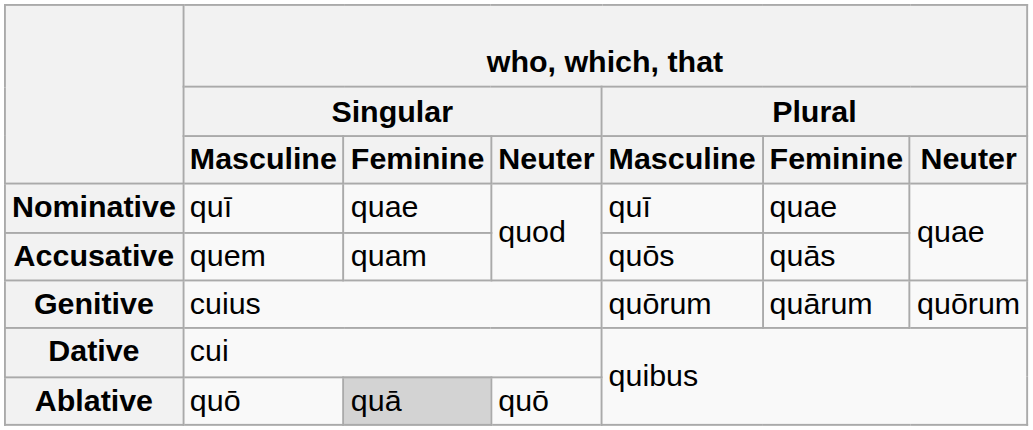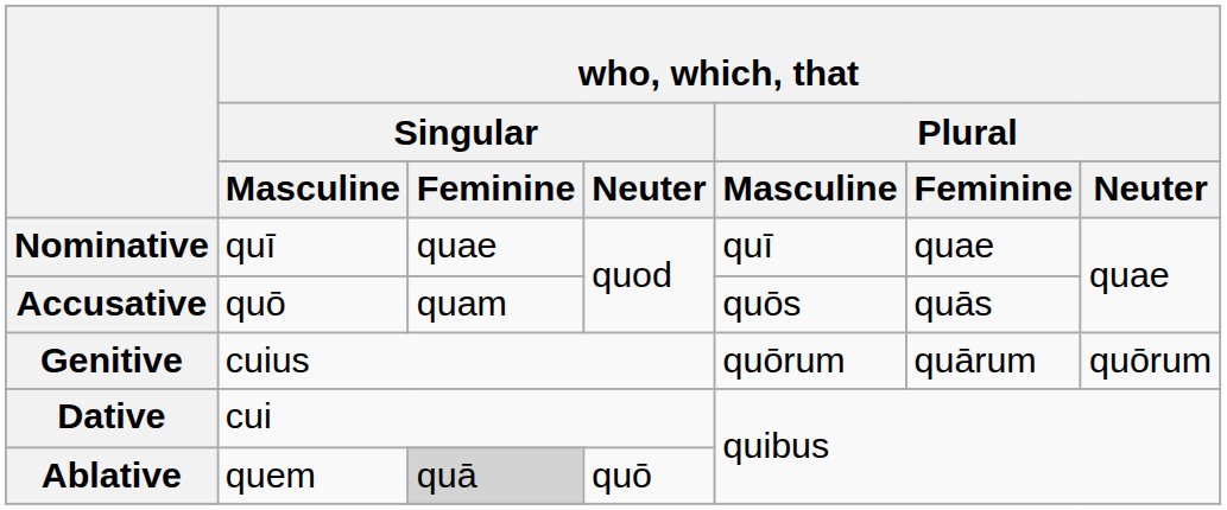Accusative | who, which, that / Singular / Masculine: quem -> quō
Ablative | who, which, that / Singular / Masculine: quō -> quem
